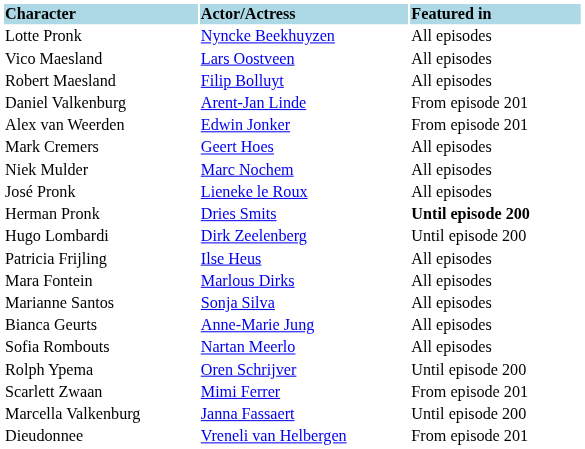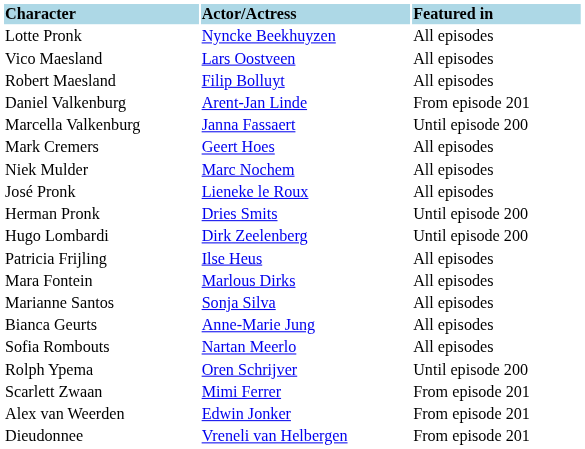rows swapped: Marcella Valkenburg <-> Alex van Weerden
Herman Pronk | Featured in: bold -> normal
